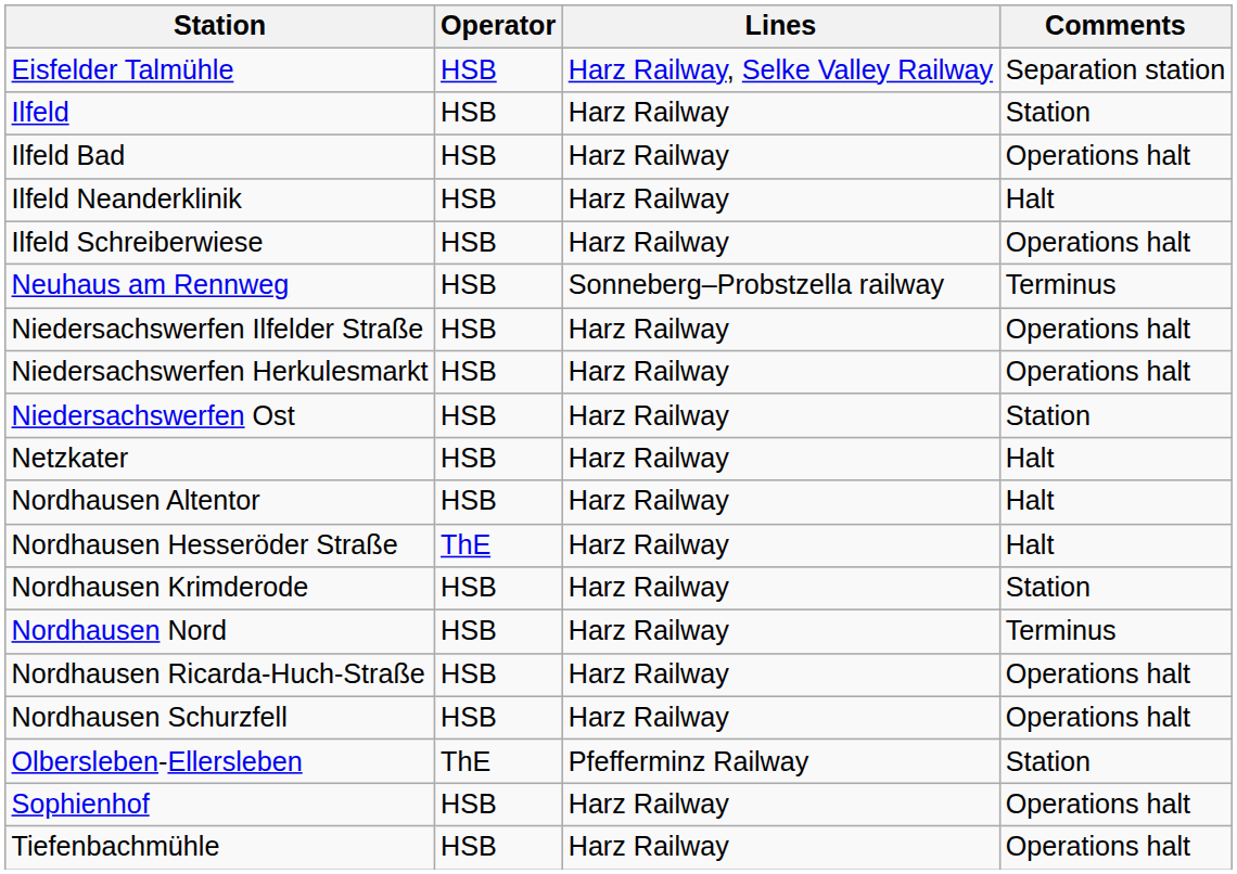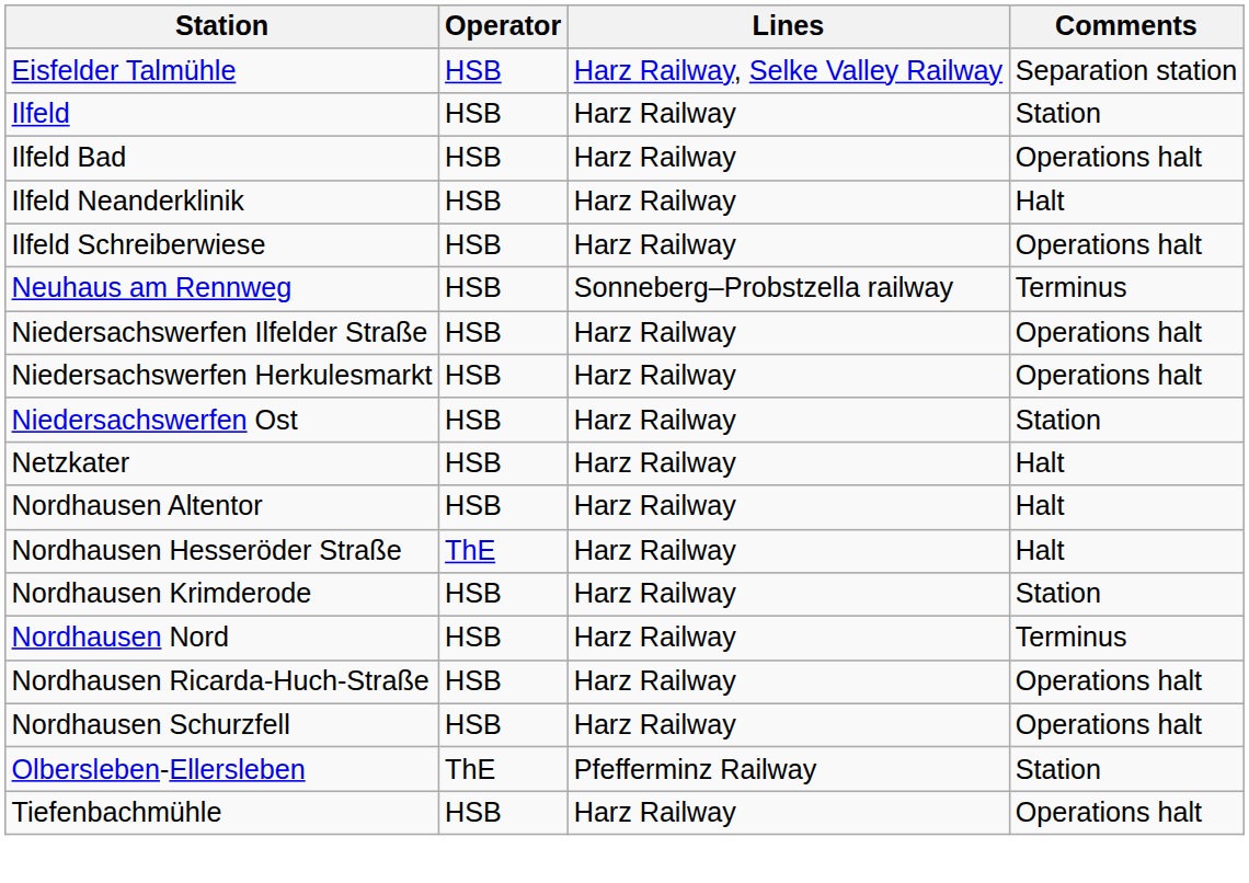- row: Sophienhof | HSB | Harz Railway | Operations halt
